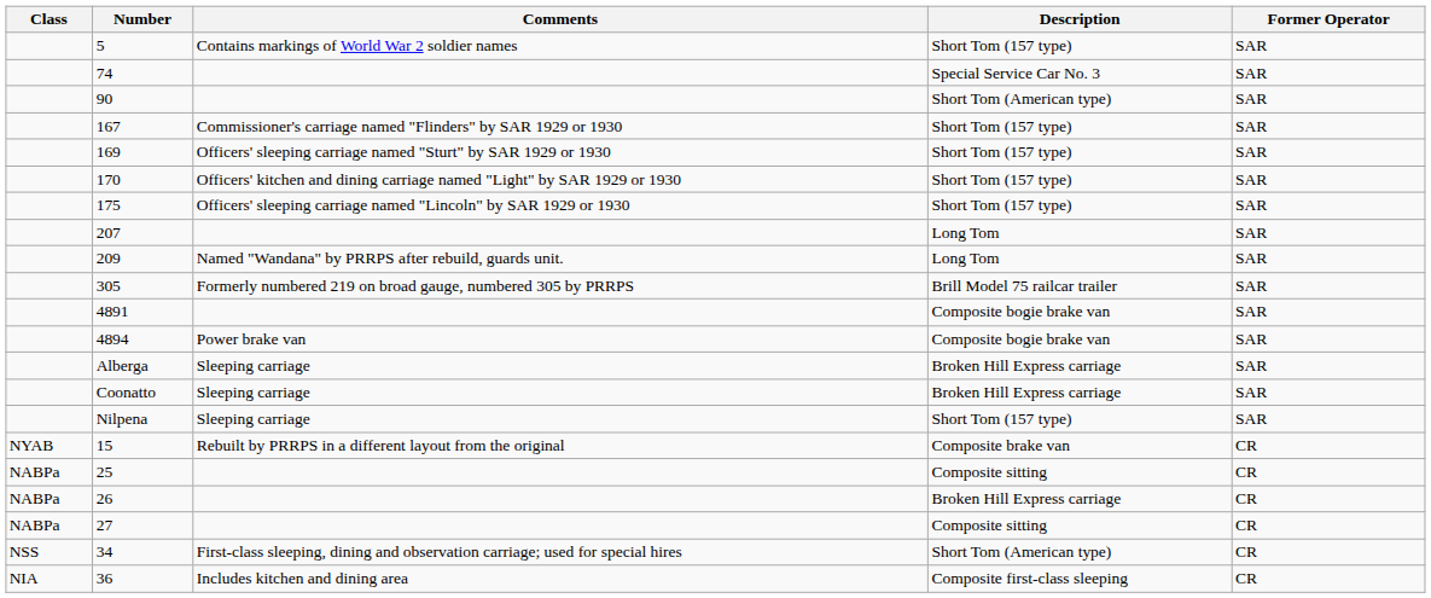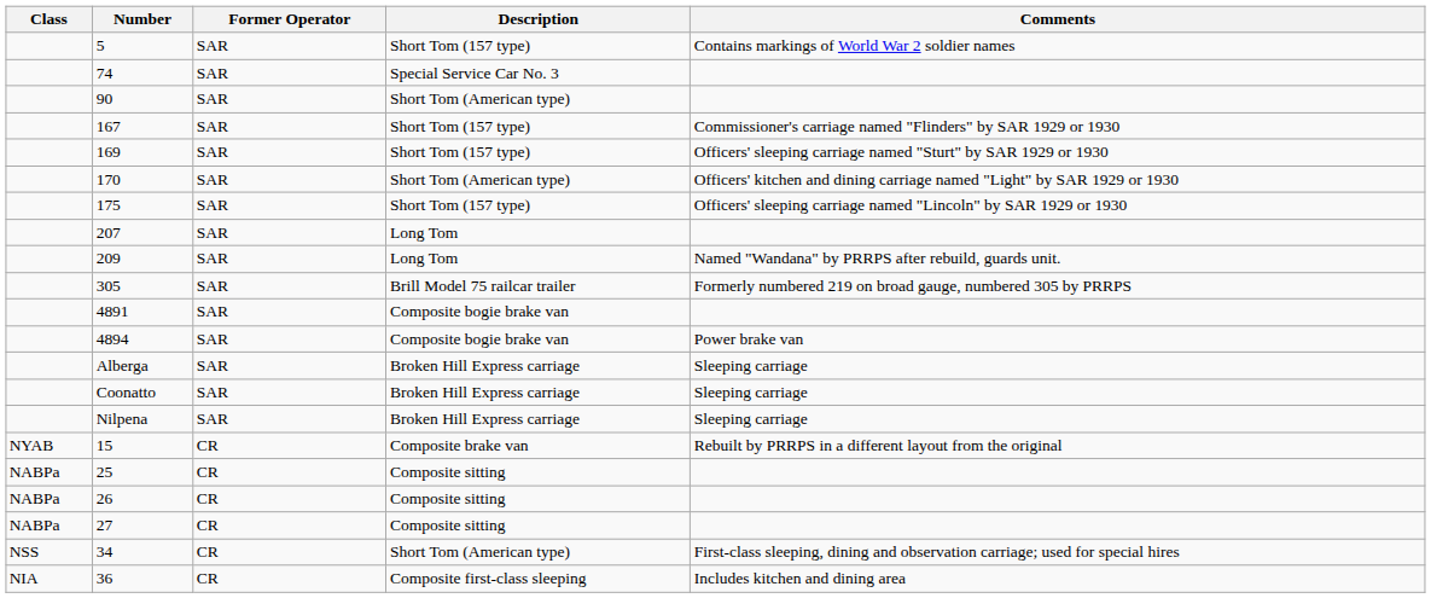columns swapped: Former Operator <-> Comments
170 | Description: Short Tom (157 type) -> Short Tom (American type)
Nilpena | Description: Short Tom (157 type) -> Broken Hill Express carriage
26 | Description: Broken Hill Express carriage -> Composite sitting
